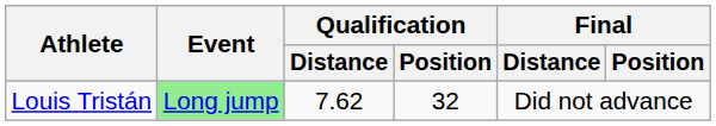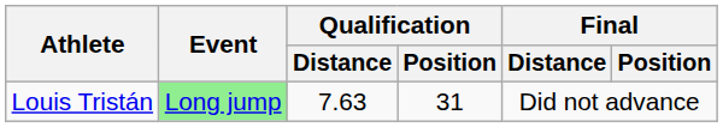Louis Tristán | Qualification / Distance: 7.62 -> 7.63
Louis Tristán | Qualification / Position: 32 -> 31
